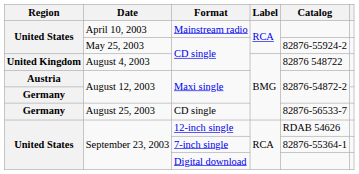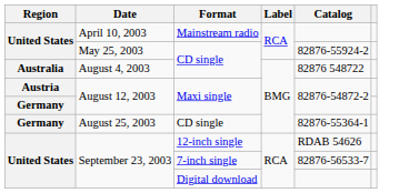August 4, 2003 | Region: United Kingdom -> Australia
August 25, 2003 | Catalog: 82876-56533-7 -> 82876-55364-1
September 23, 2003 / 7-inch single | Catalog: 82876-55364-1 -> 82876-56533-7
